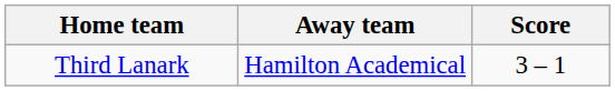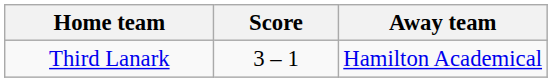columns swapped: Score <-> Away team
